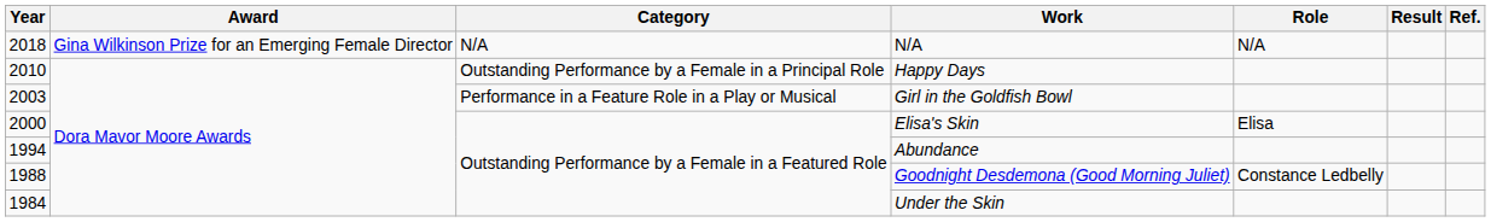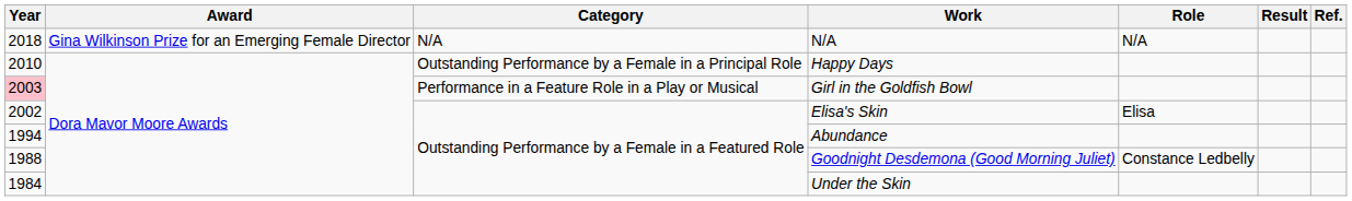Girl in the Goldfish Bowl | Year: no background -> pink background
Elisa's Skin | Year: 2000 -> 2002
